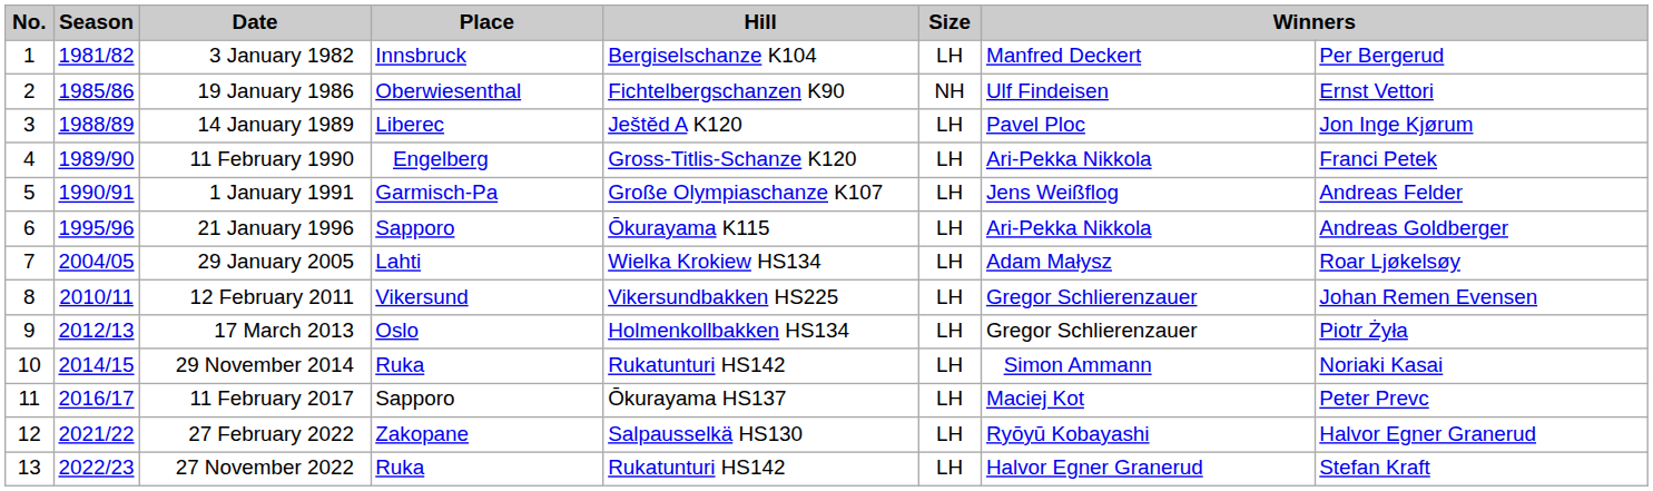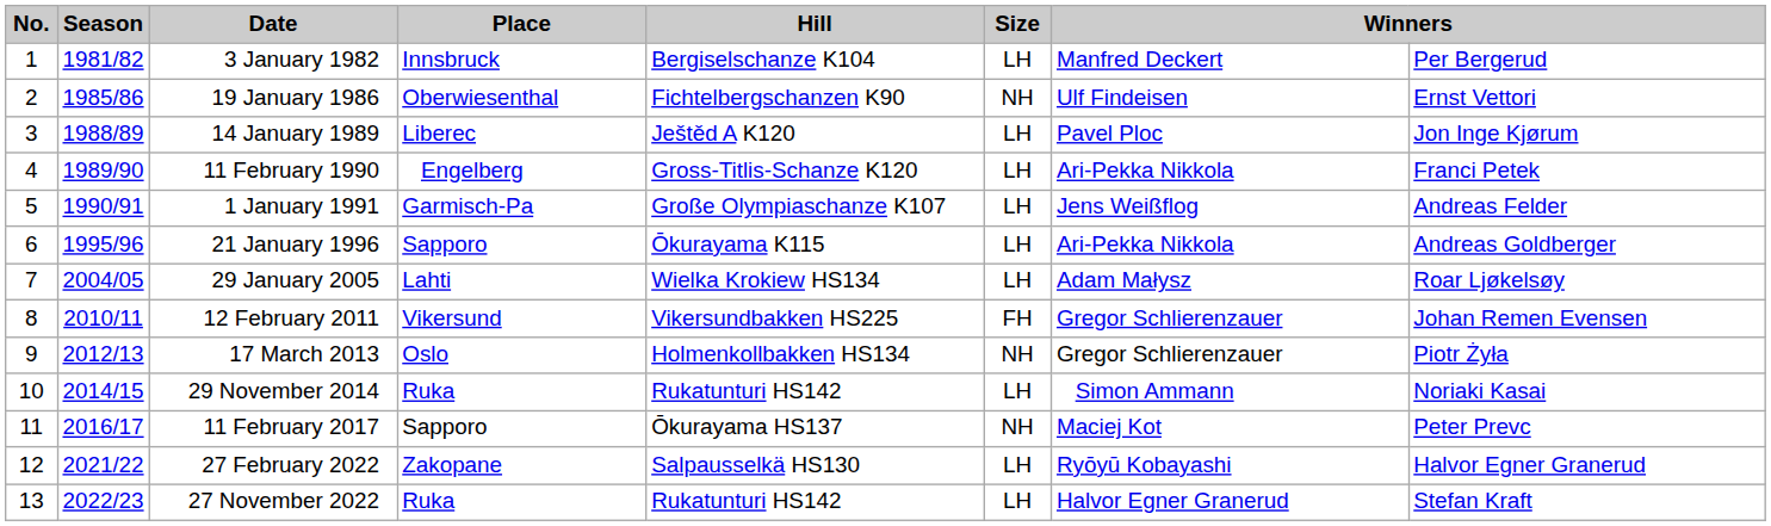12 February 2011 | Size: LH -> FH
17 March 2013 | Size: LH -> NH
11 February 2017 | Size: LH -> NH
